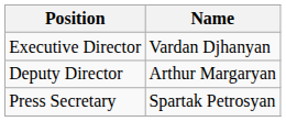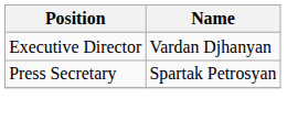- row: Deputy Director | Arthur Margaryan
